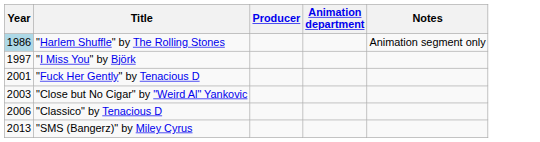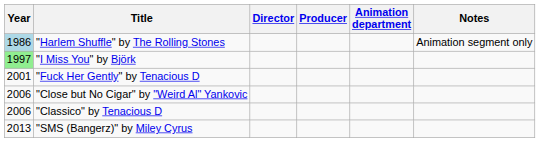+ column: Director
"I Miss You" by Björk | Year: no background -> lightgreen background
"Close but No Cigar" by "Weird Al" Yankovic | Year: 2003 -> 2006
